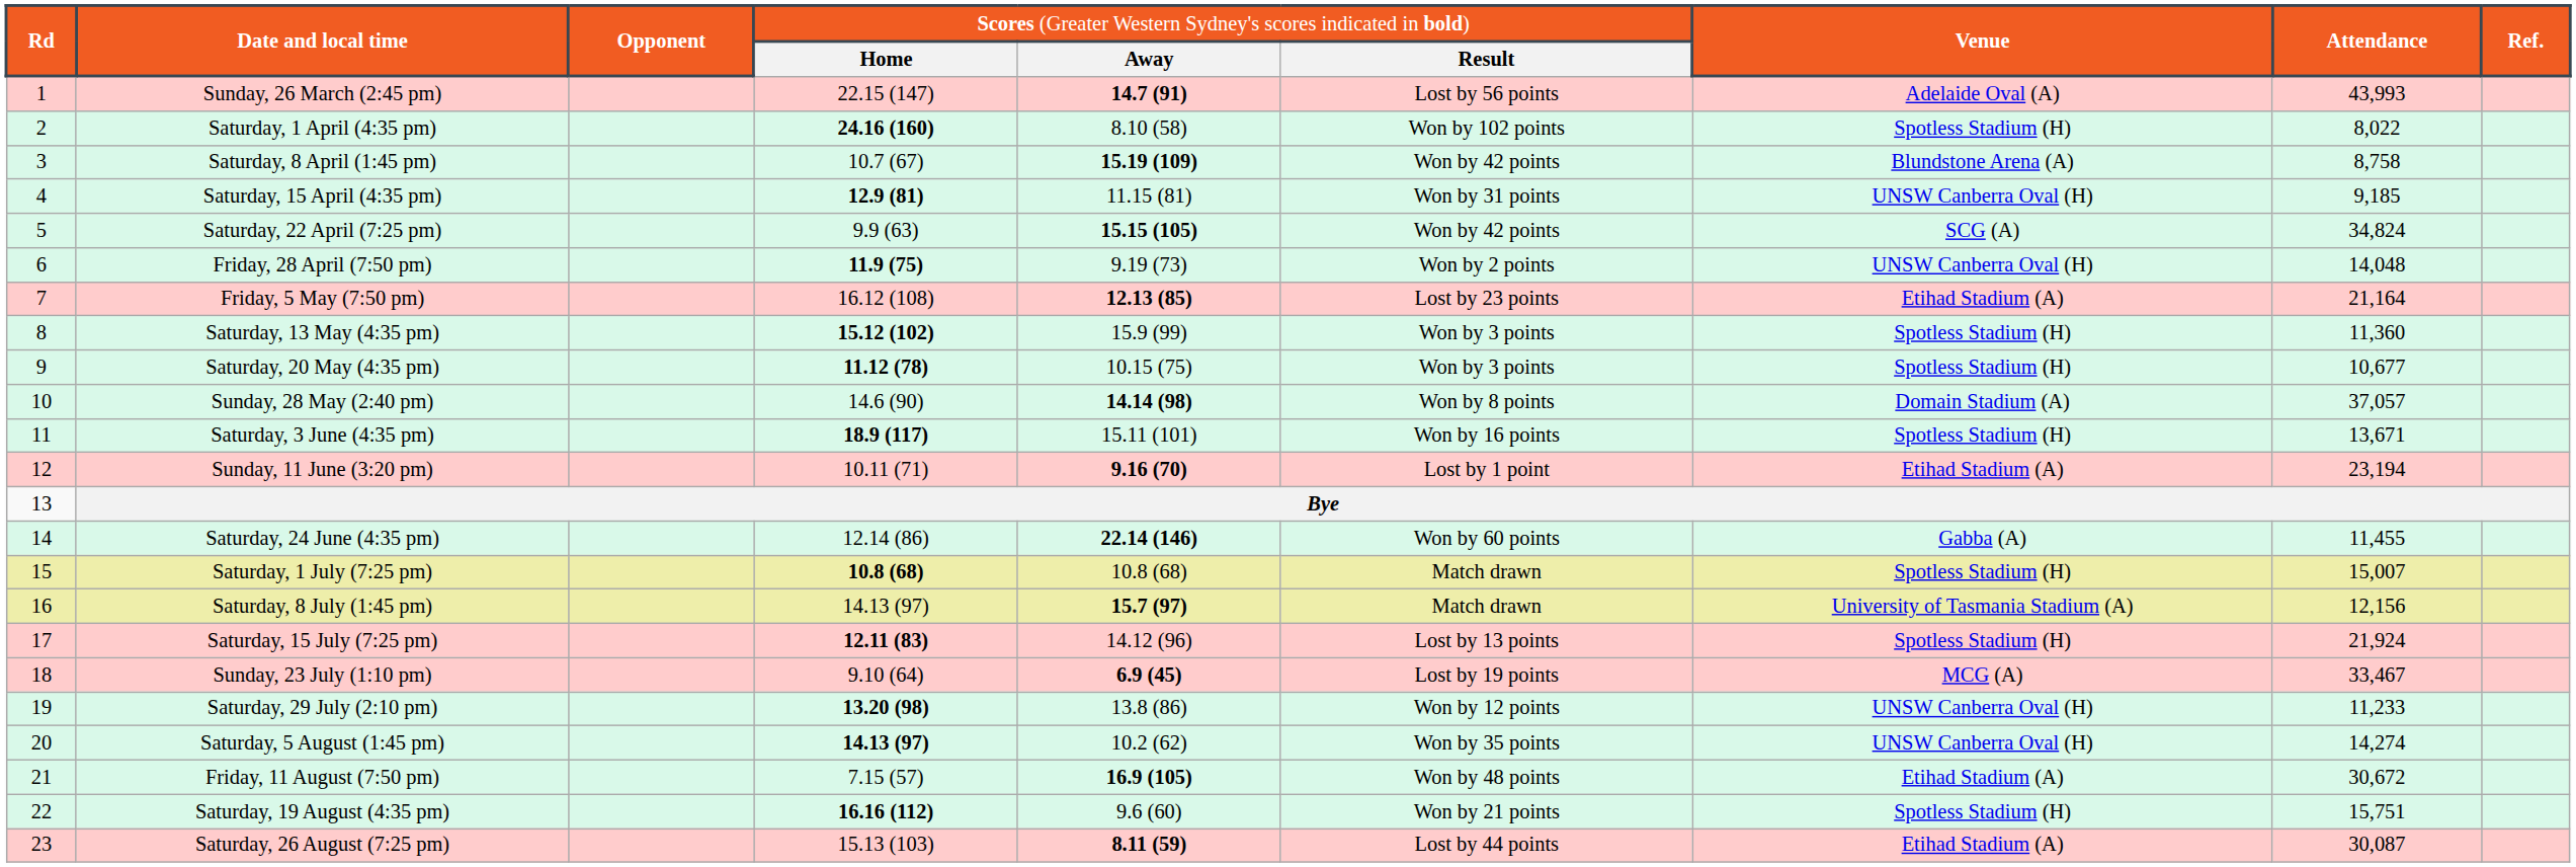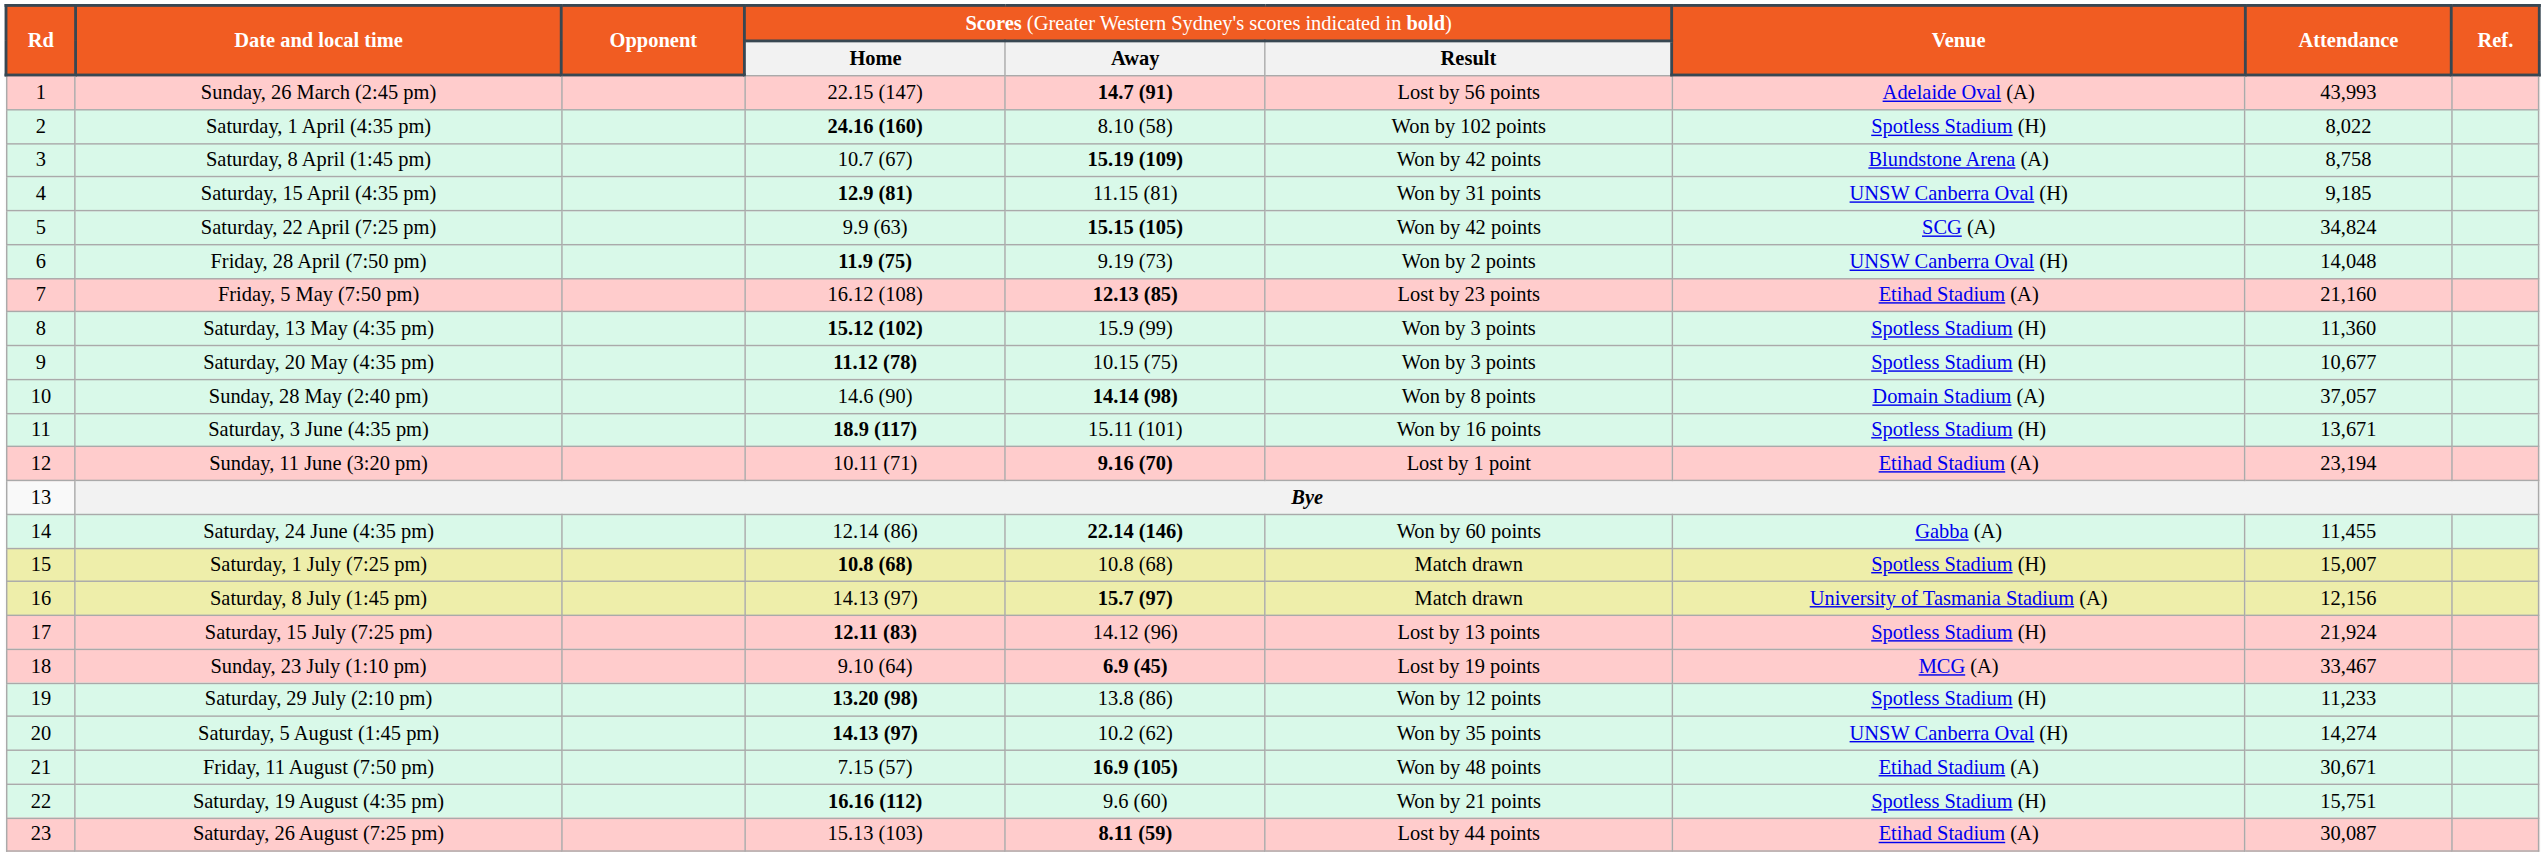Friday, 5 May (7:50 pm) | column 8: 21,164 -> 21,160
Saturday, 29 July (2:10 pm) | column 7: UNSW Canberra Oval (H) -> Spotless Stadium (H)
Friday, 11 August (7:50 pm) | column 8: 30,672 -> 30,671
